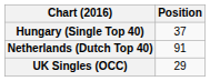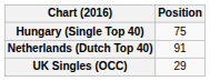Hungary (Single Top 40) | Position: 37 -> 75
